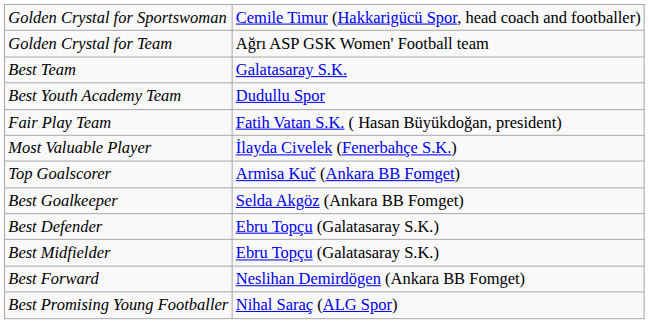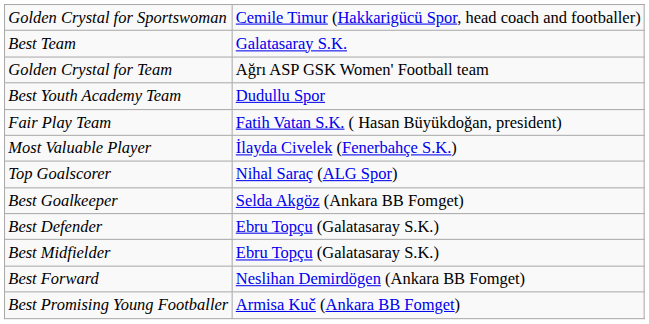rows swapped: Golden Crystal for Team <-> Best Team
Top Goalscorer | column 2: Armisa Kuč (Ankara BB Fomget) -> Nihal Saraç (ALG Spor)
Best Promising Young Footballer | column 2: Nihal Saraç (ALG Spor) -> Armisa Kuč (Ankara BB Fomget)
